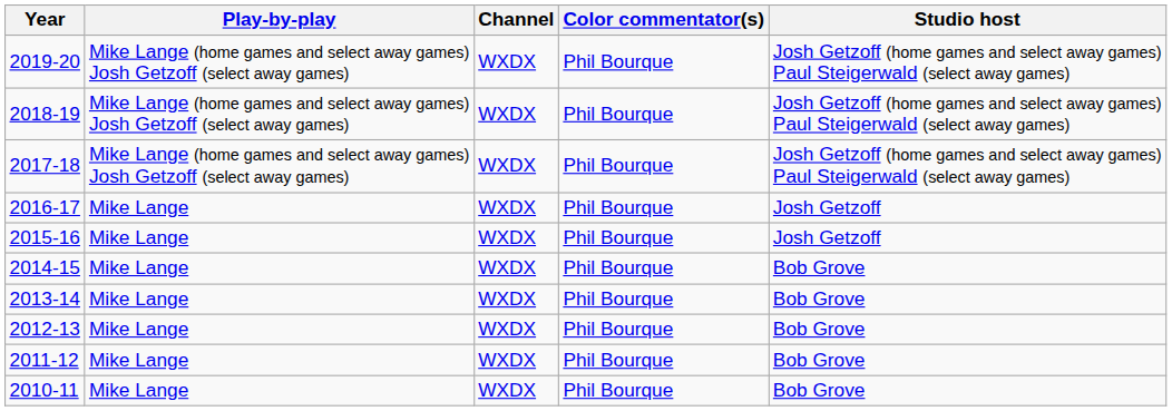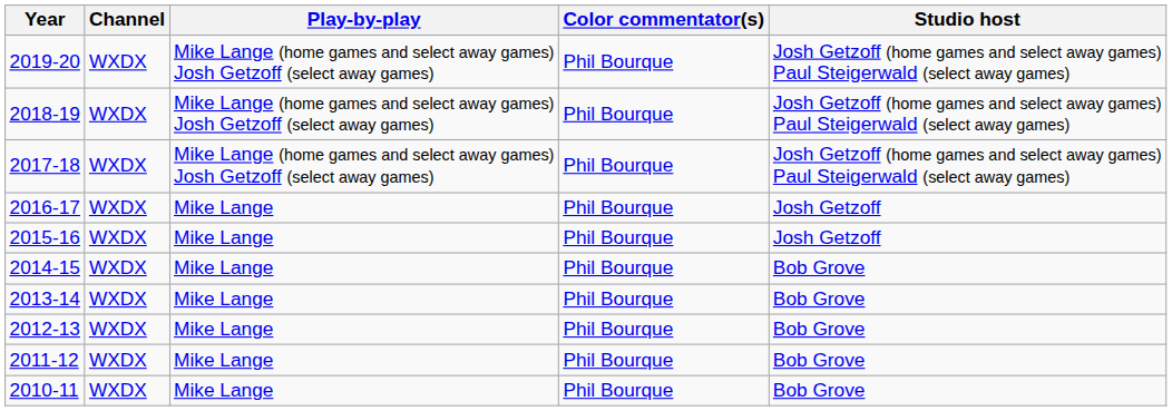columns swapped: Channel <-> Play-by-play
